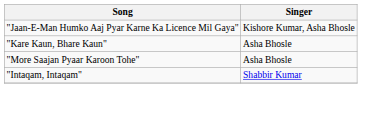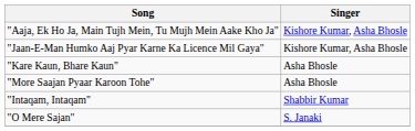+ row: "Aaja, Ek Ho Ja, Main Tujh Mein, Tu Mujh Mein Aake Kho Ja" | Kishore Kumar, Asha Bhosle
+ row: "O Mere Sajan" | S. Janaki
